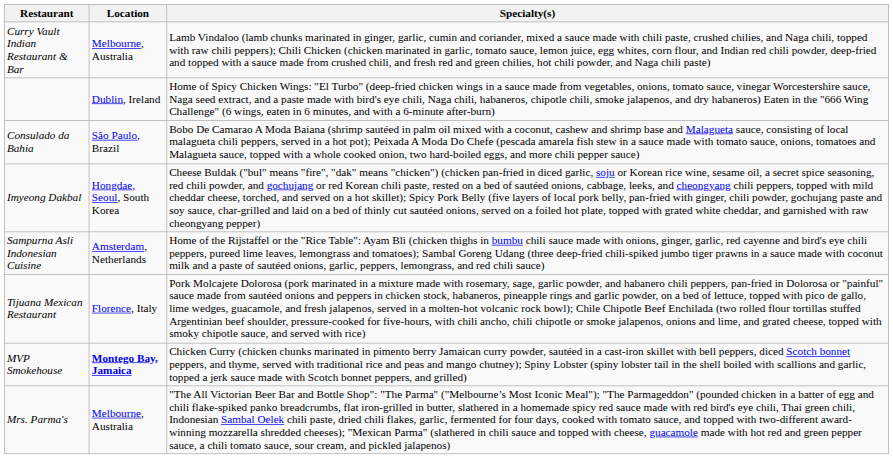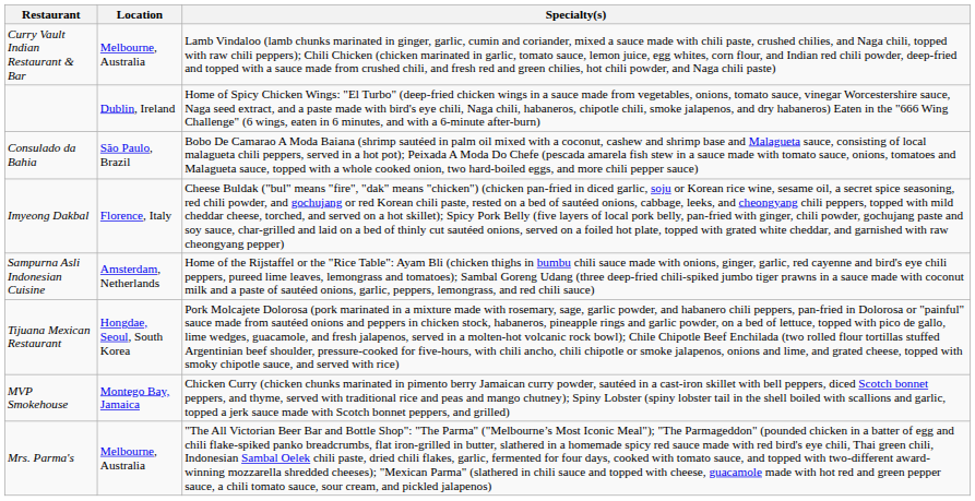Imyeong Dakbal | Location: Hongdae, Seoul, South Korea -> Florence, Italy
Tijuana Mexican Restaurant | Location: Florence, Italy -> Hongdae, Seoul, South Korea
MVP Smokehouse | Location: bold -> normal
